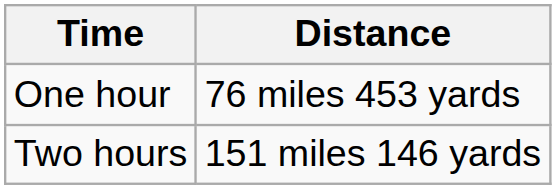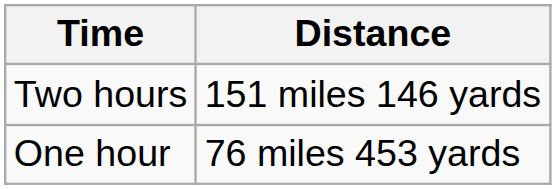rows swapped: One hour <-> Two hours
